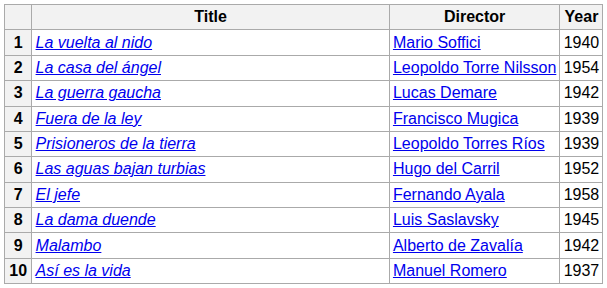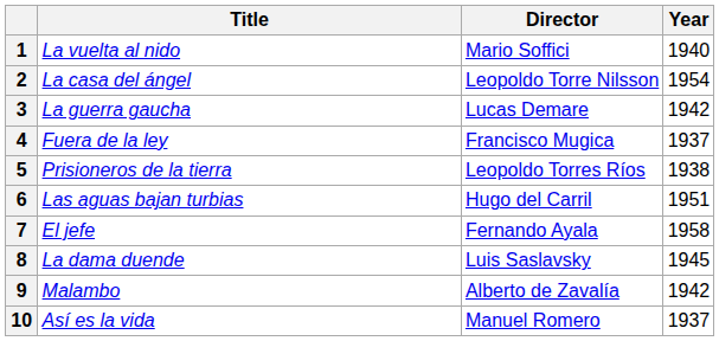4 | Year: 1939 -> 1937
5 | Year: 1939 -> 1938
6 | Year: 1952 -> 1951
